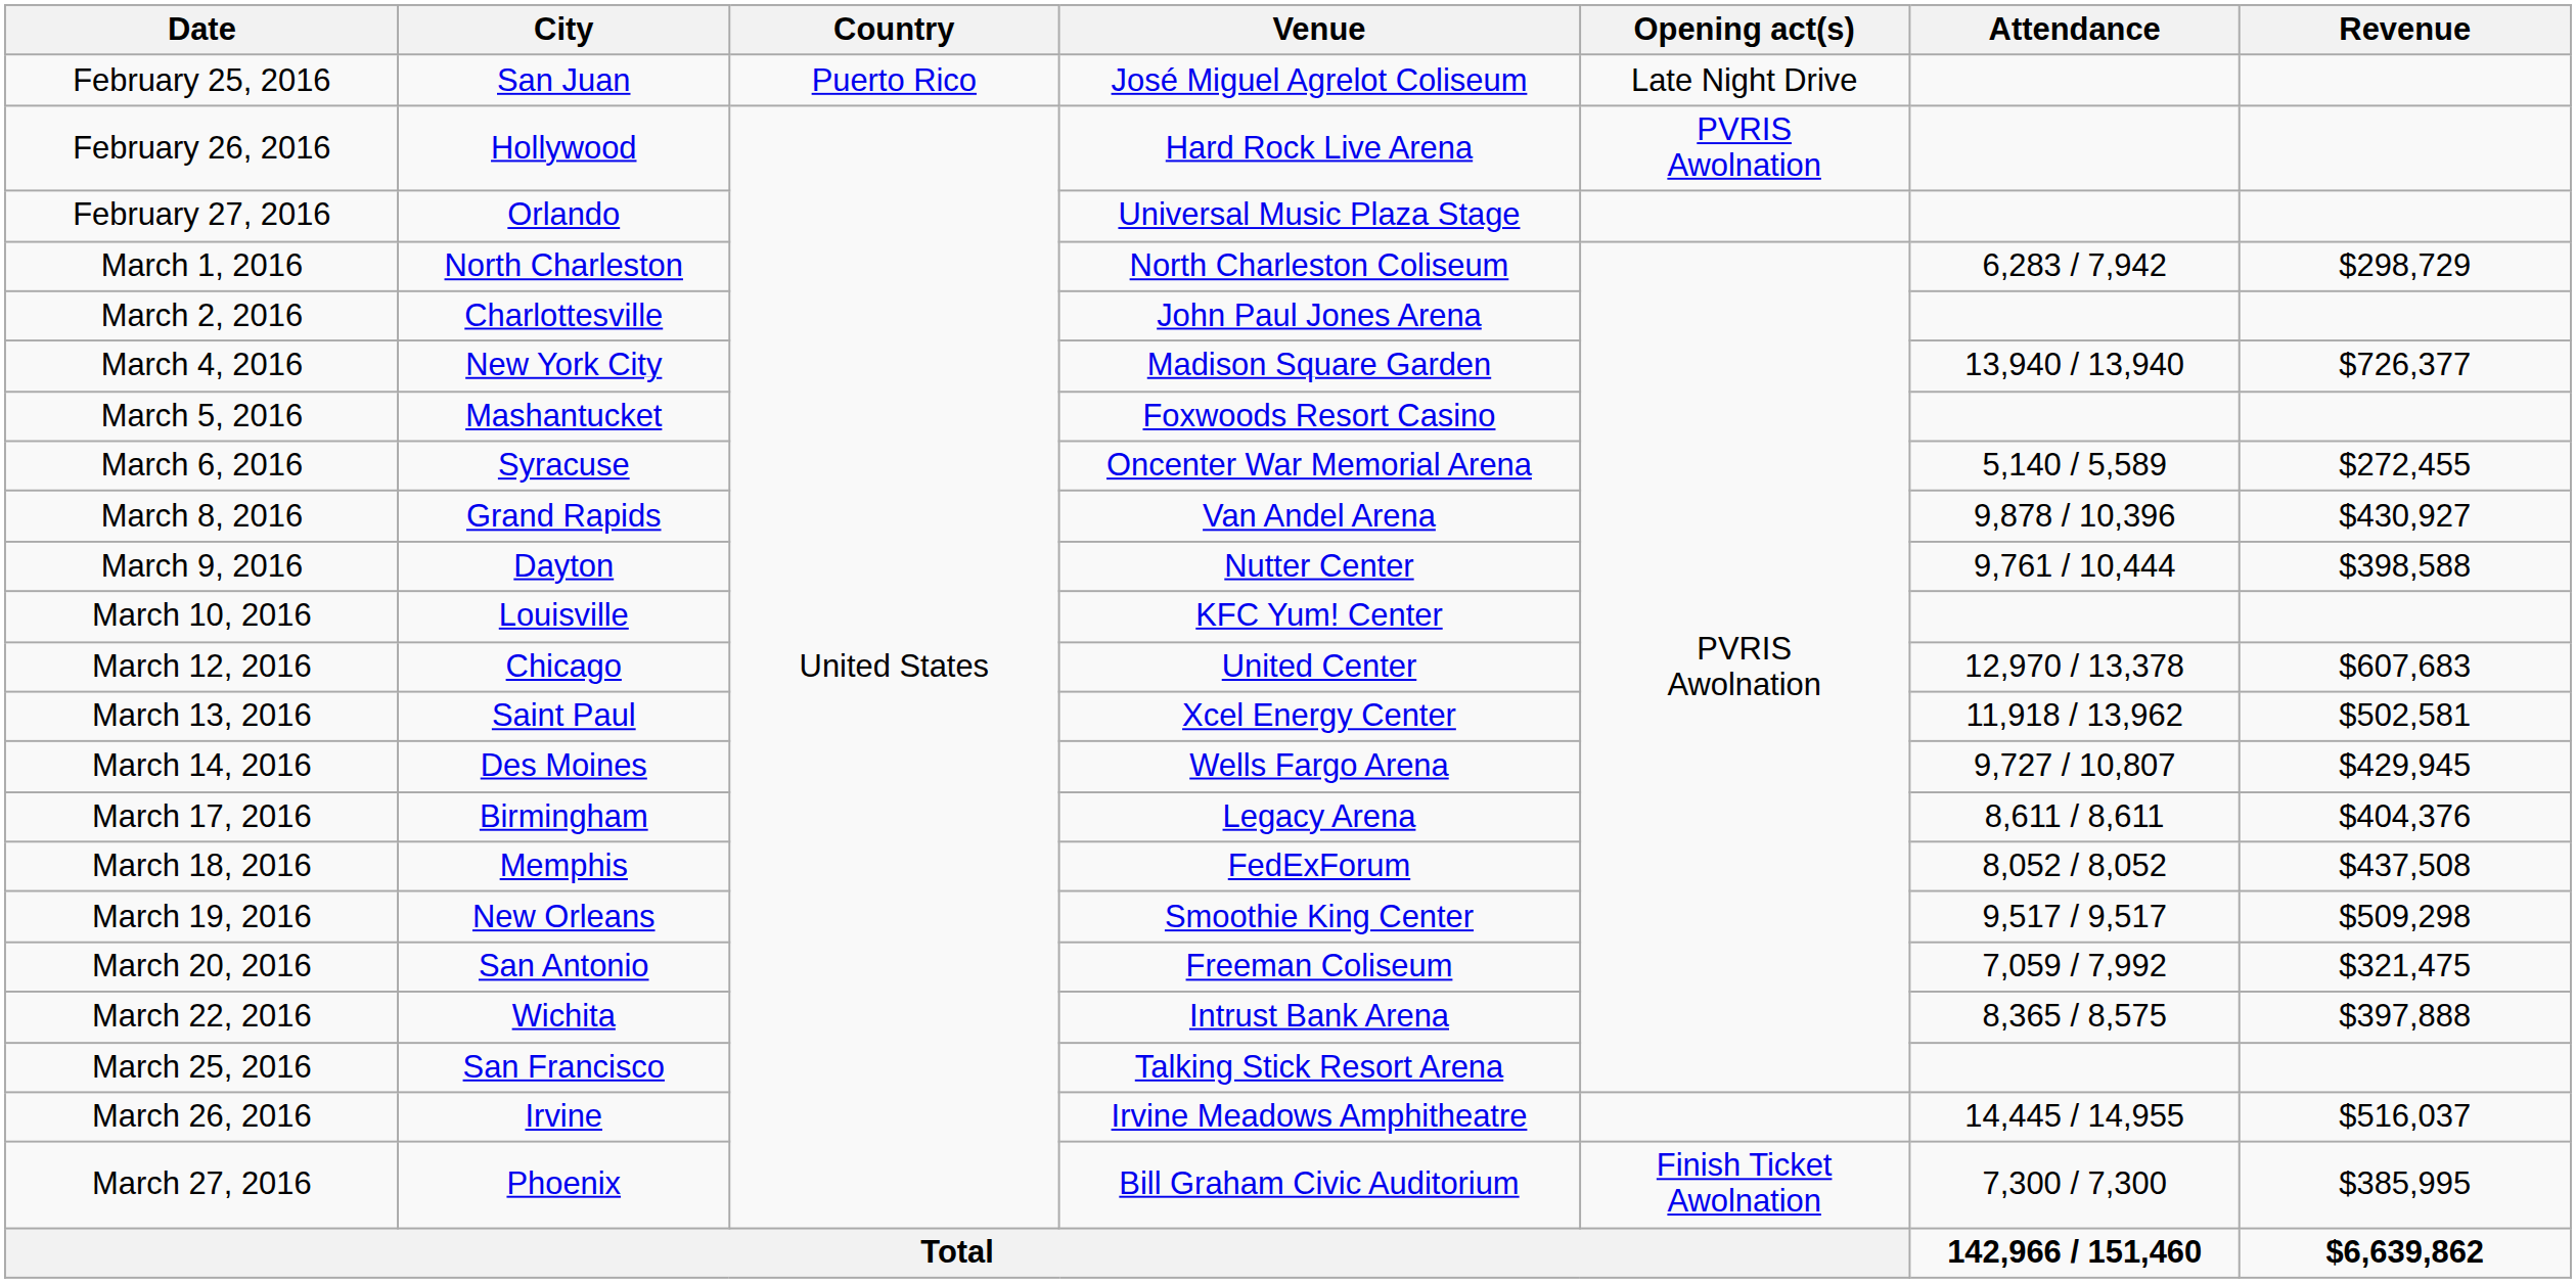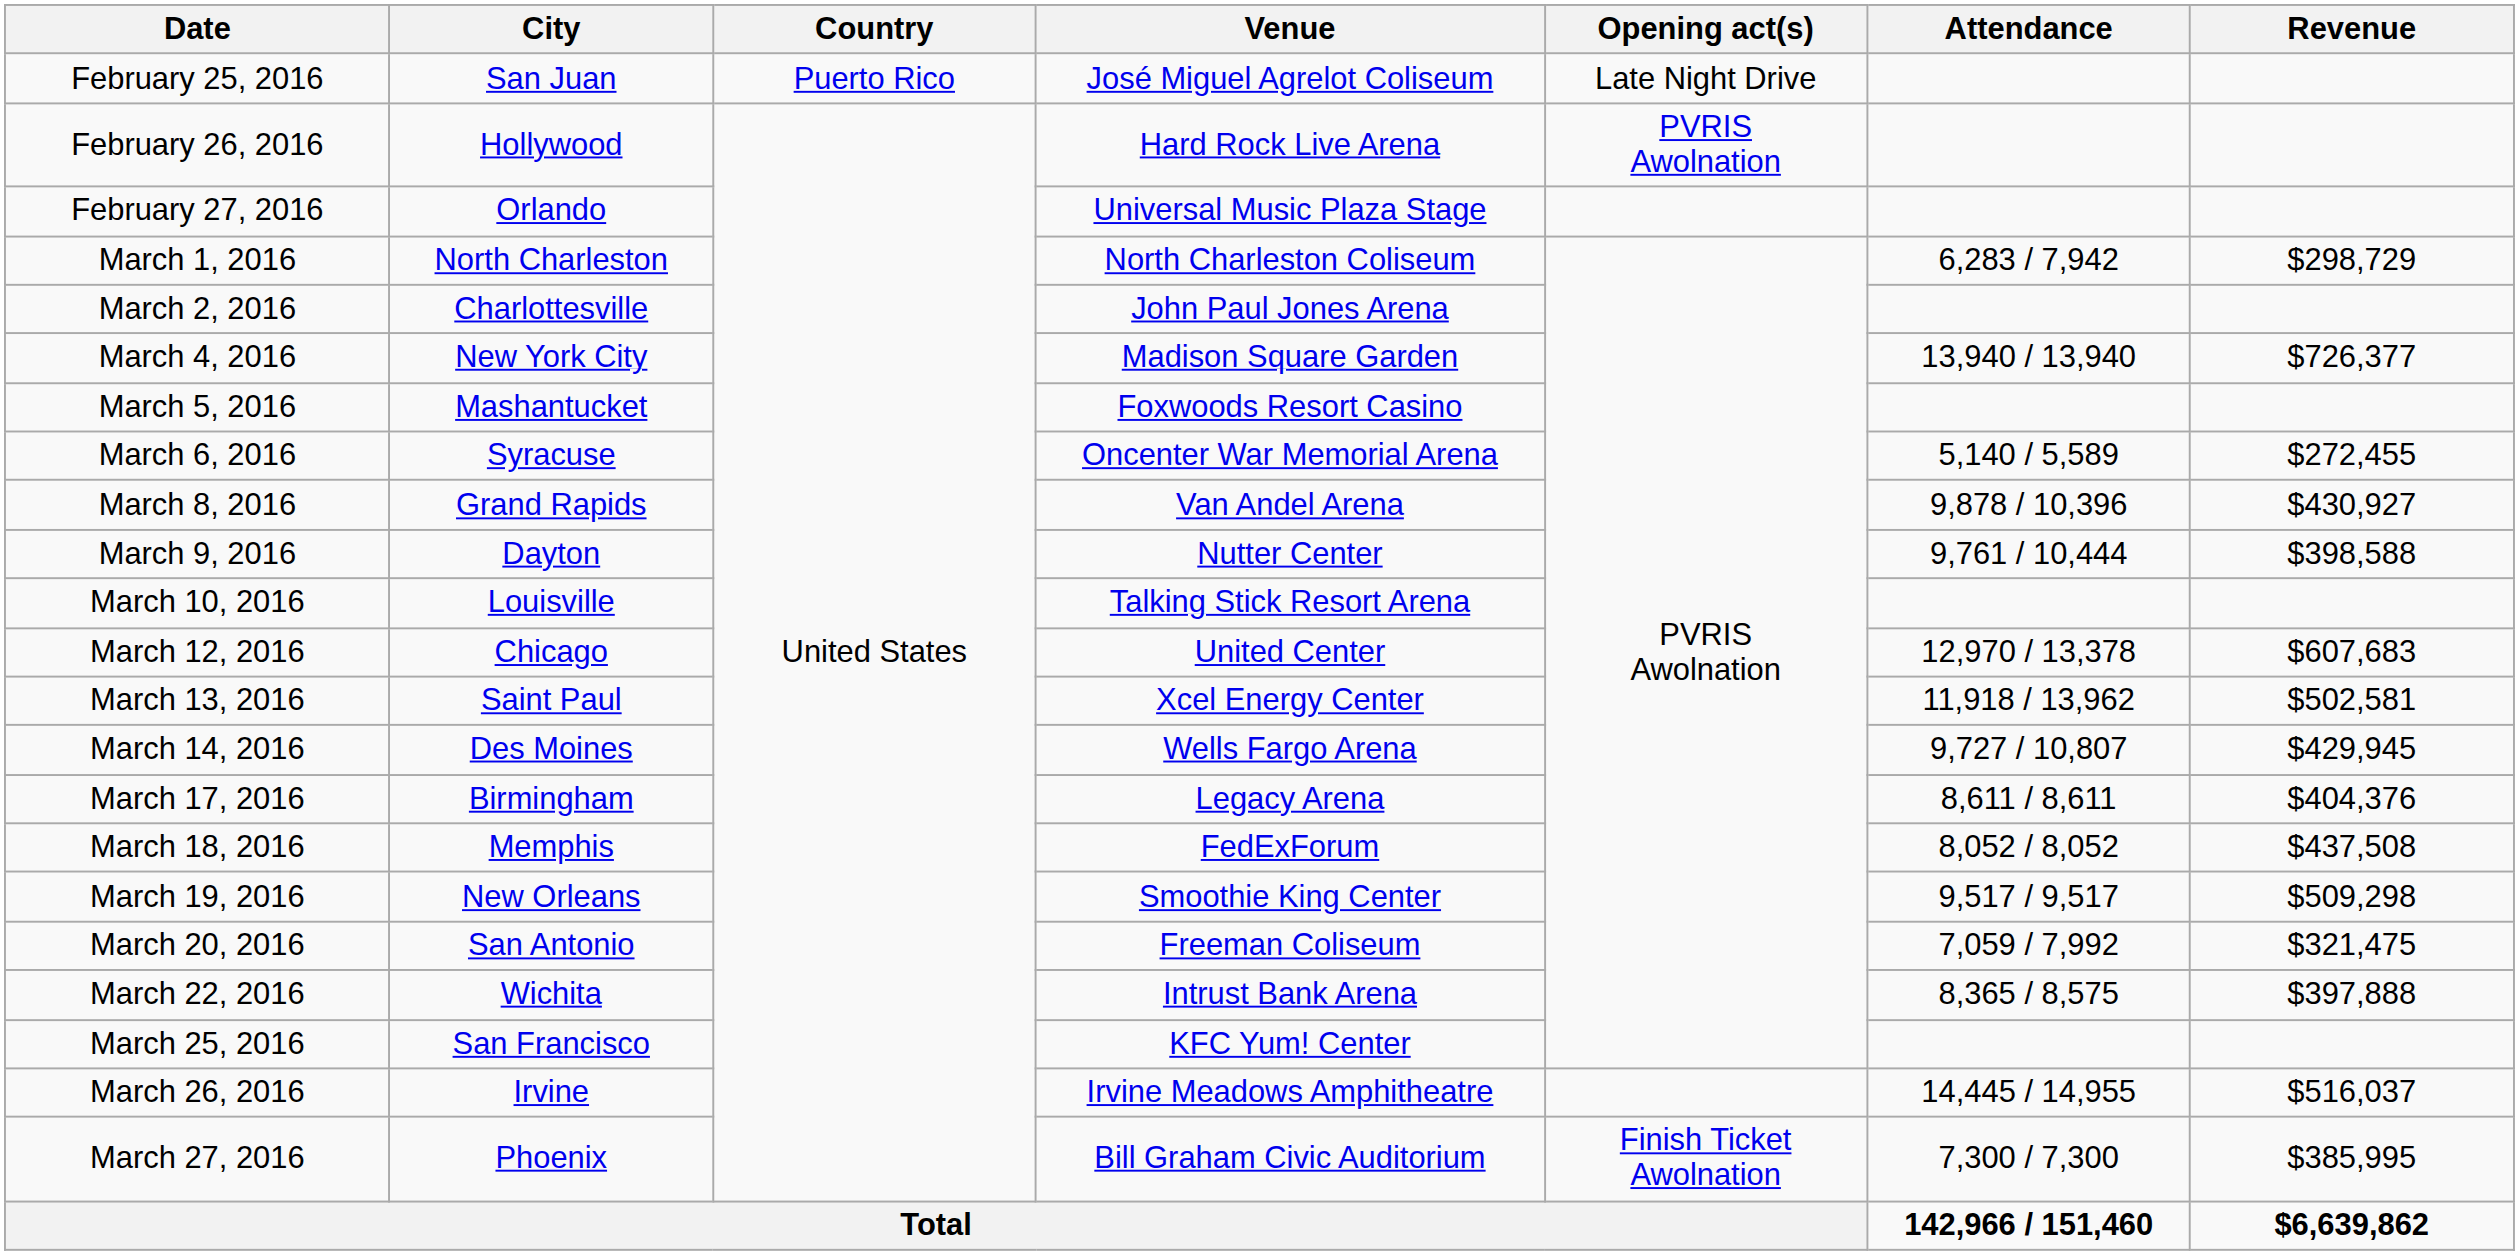March 10, 2016 | Venue: KFC Yum! Center -> Talking Stick Resort Arena
March 25, 2016 | Venue: Talking Stick Resort Arena -> KFC Yum! Center
